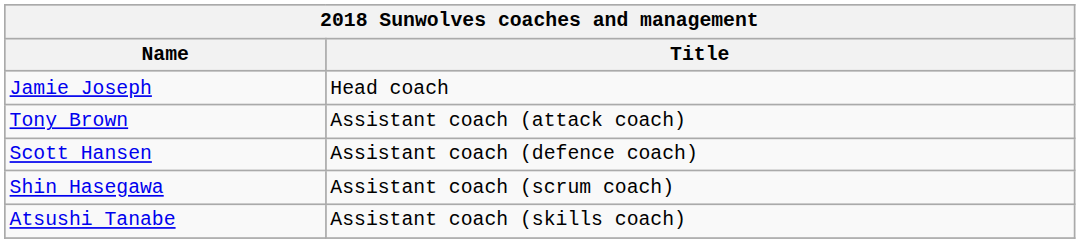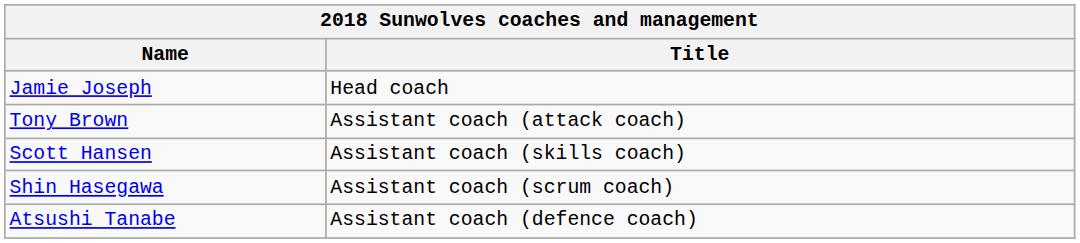Scott Hansen | Title: Assistant coach (defence coach) -> Assistant coach (skills coach)
Atsushi Tanabe | Title: Assistant coach (skills coach) -> Assistant coach (defence coach)
